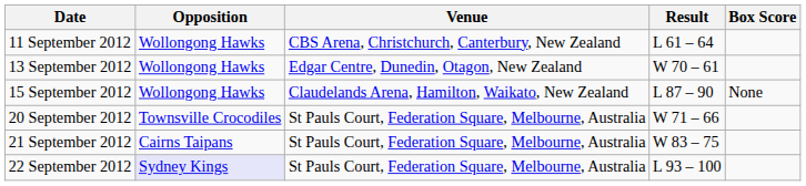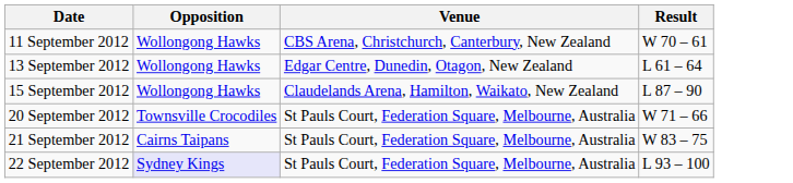- column: Box Score | None
11 September 2012 | Result: L 61 – 64 -> W 70 – 61
13 September 2012 | Result: W 70 – 61 -> L 61 – 64
